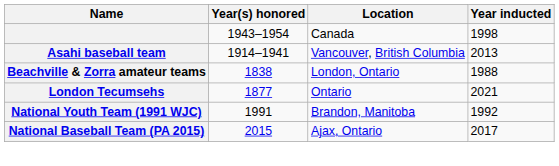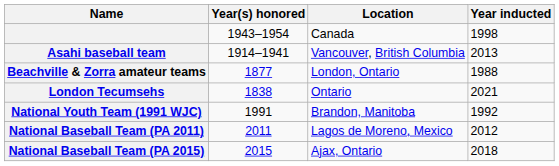Beachville & Zorra amateur teams | Year(s) honored: 1838 -> 1877
London Tecumsehs | Year(s) honored: 1877 -> 1838
+ row: National Baseball Team (PA 2011) | 2011 | Lagos de Moreno, Mexico | 2012
National Baseball Team (PA 2015) | Year inducted: 2017 -> 2018
